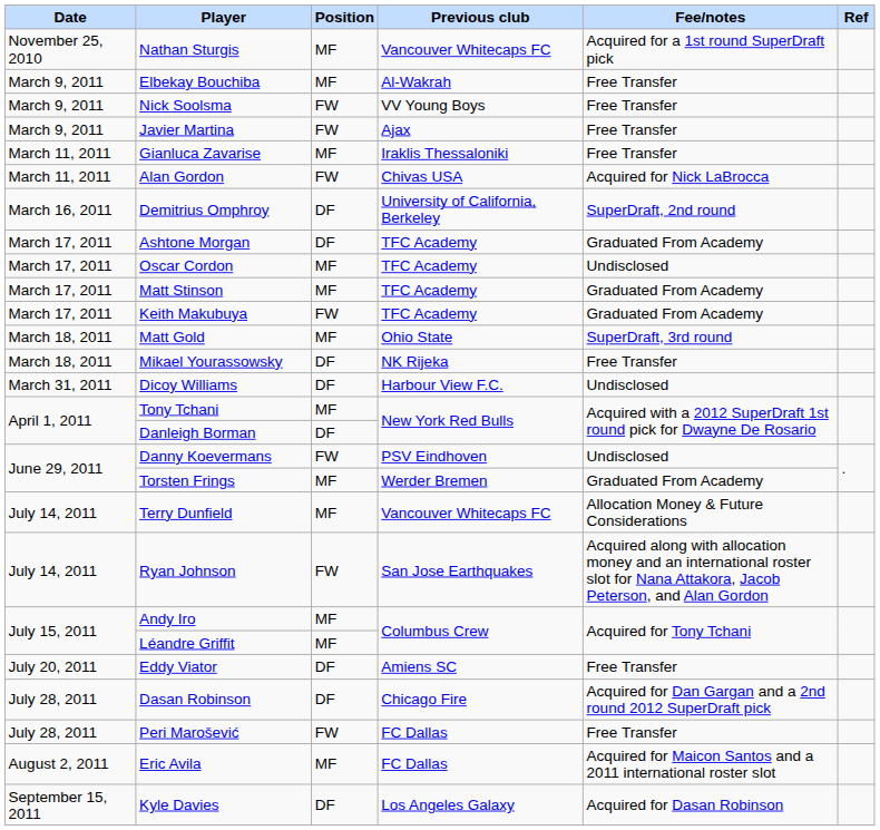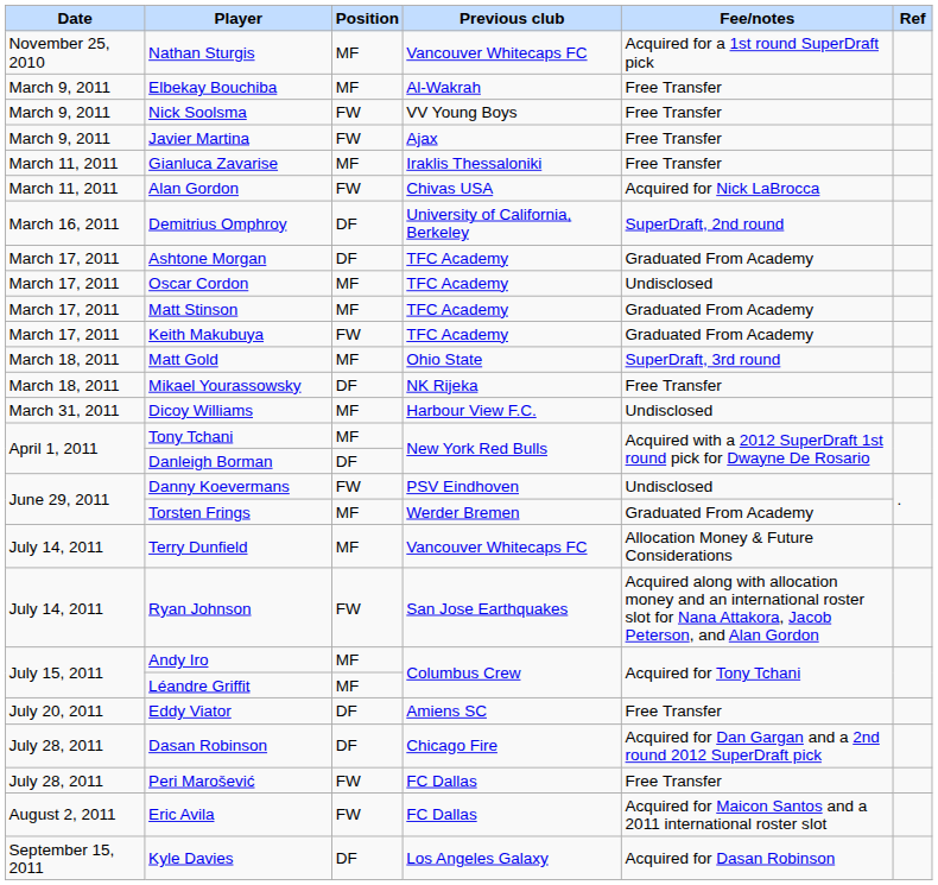Dicoy Williams | Position: DF -> MF
Eric Avila | Position: MF -> FW
